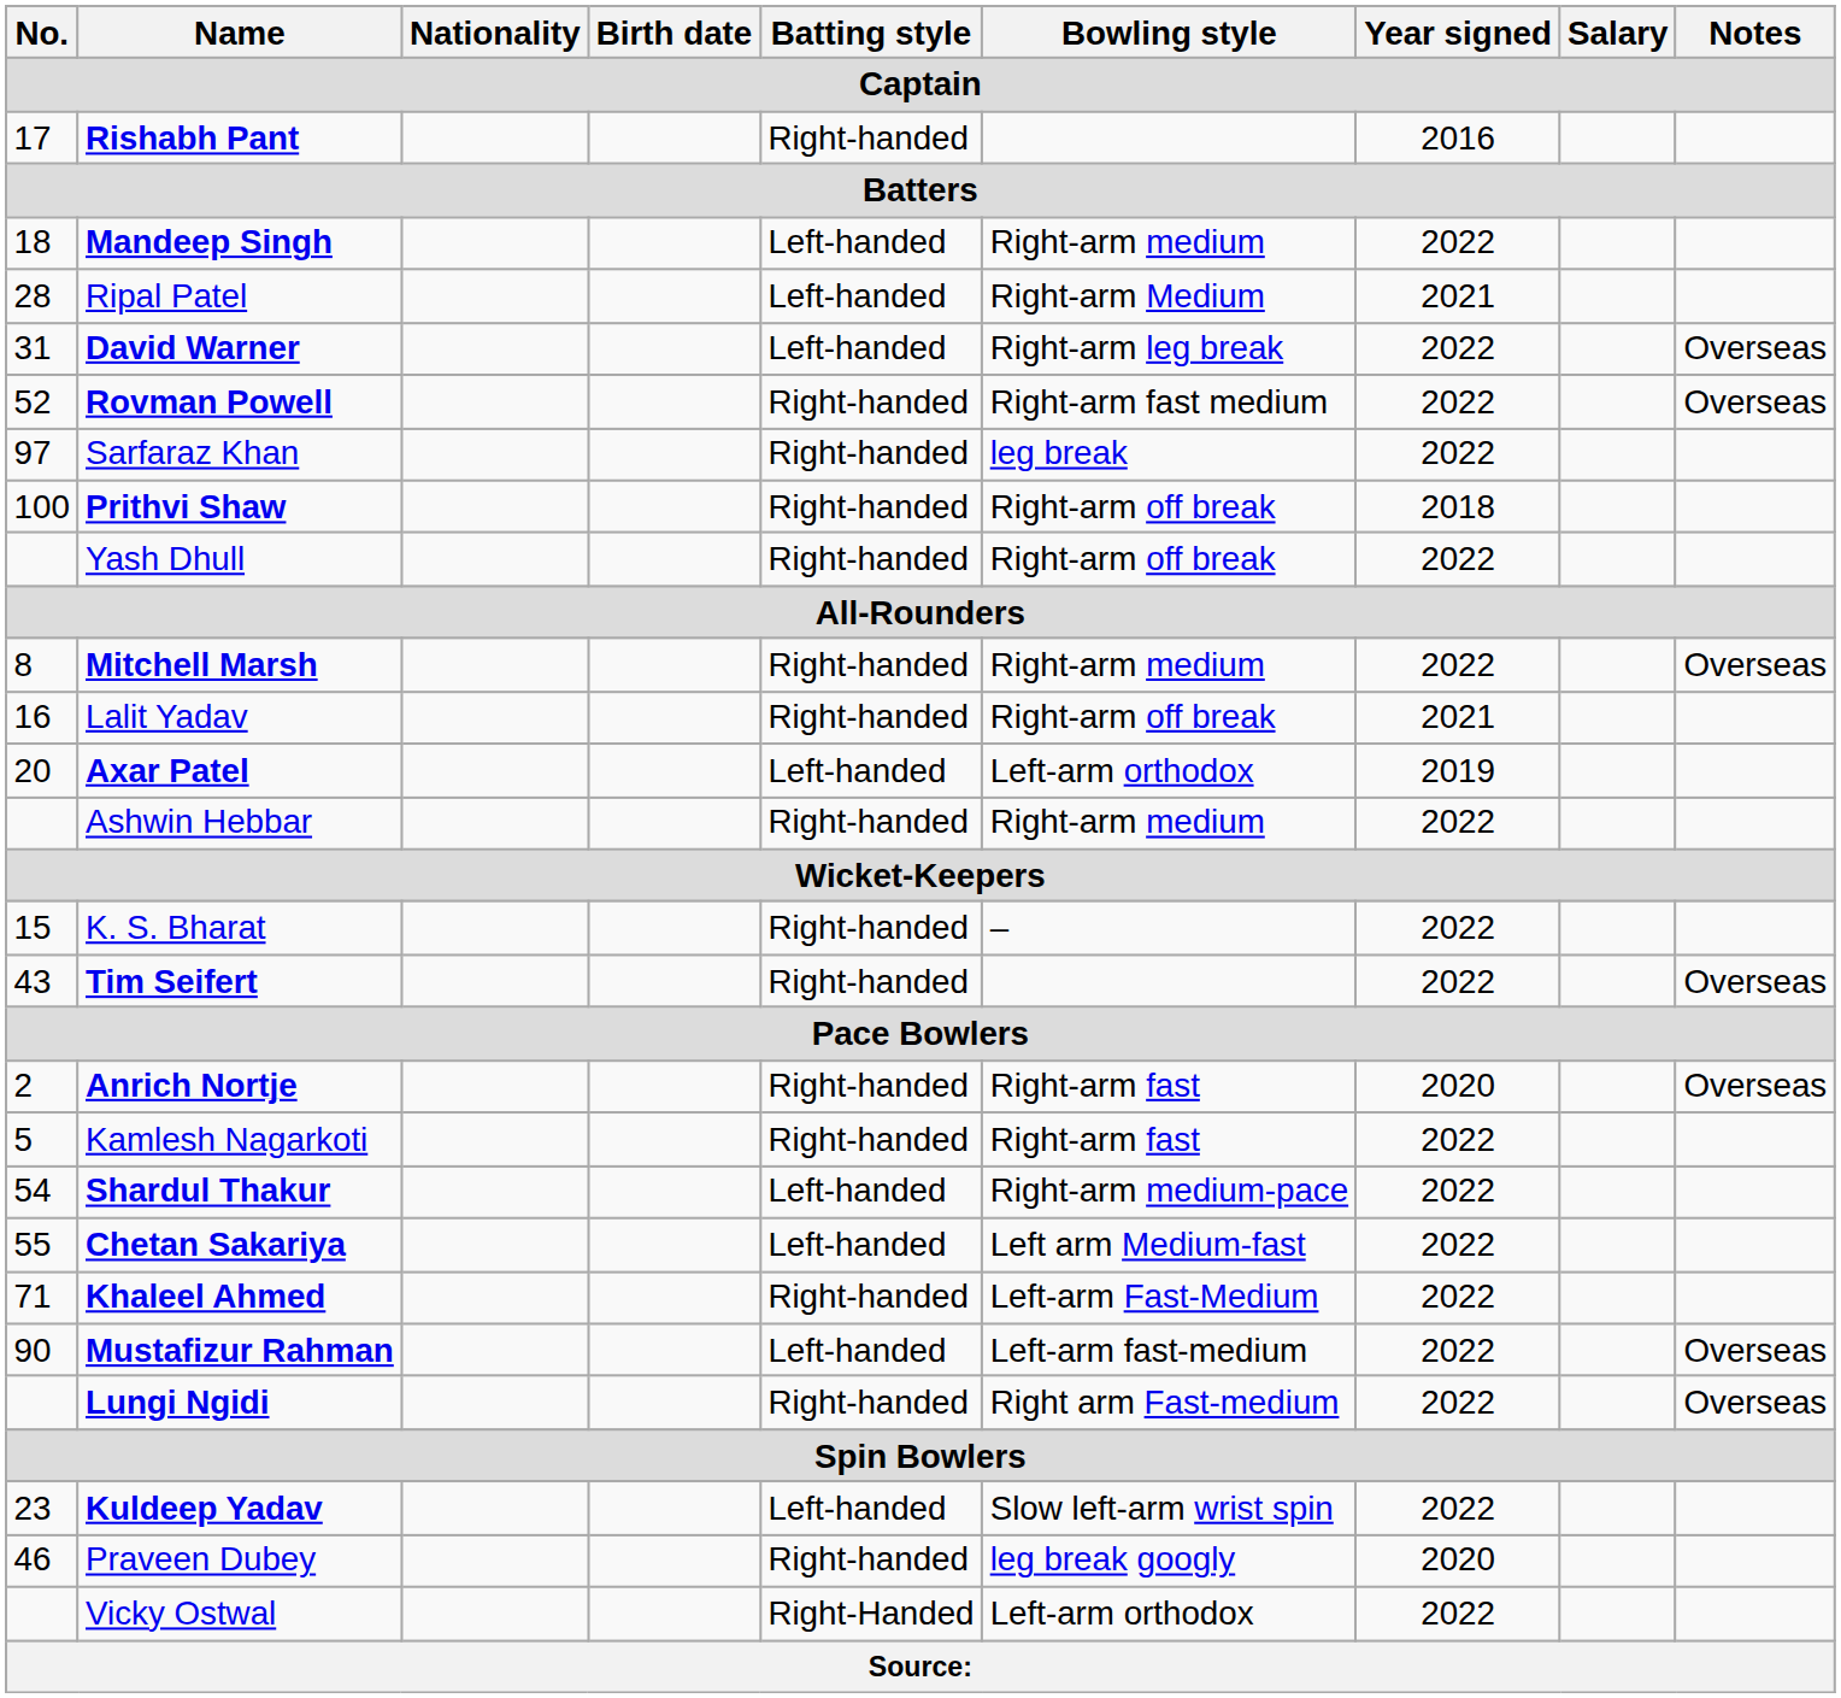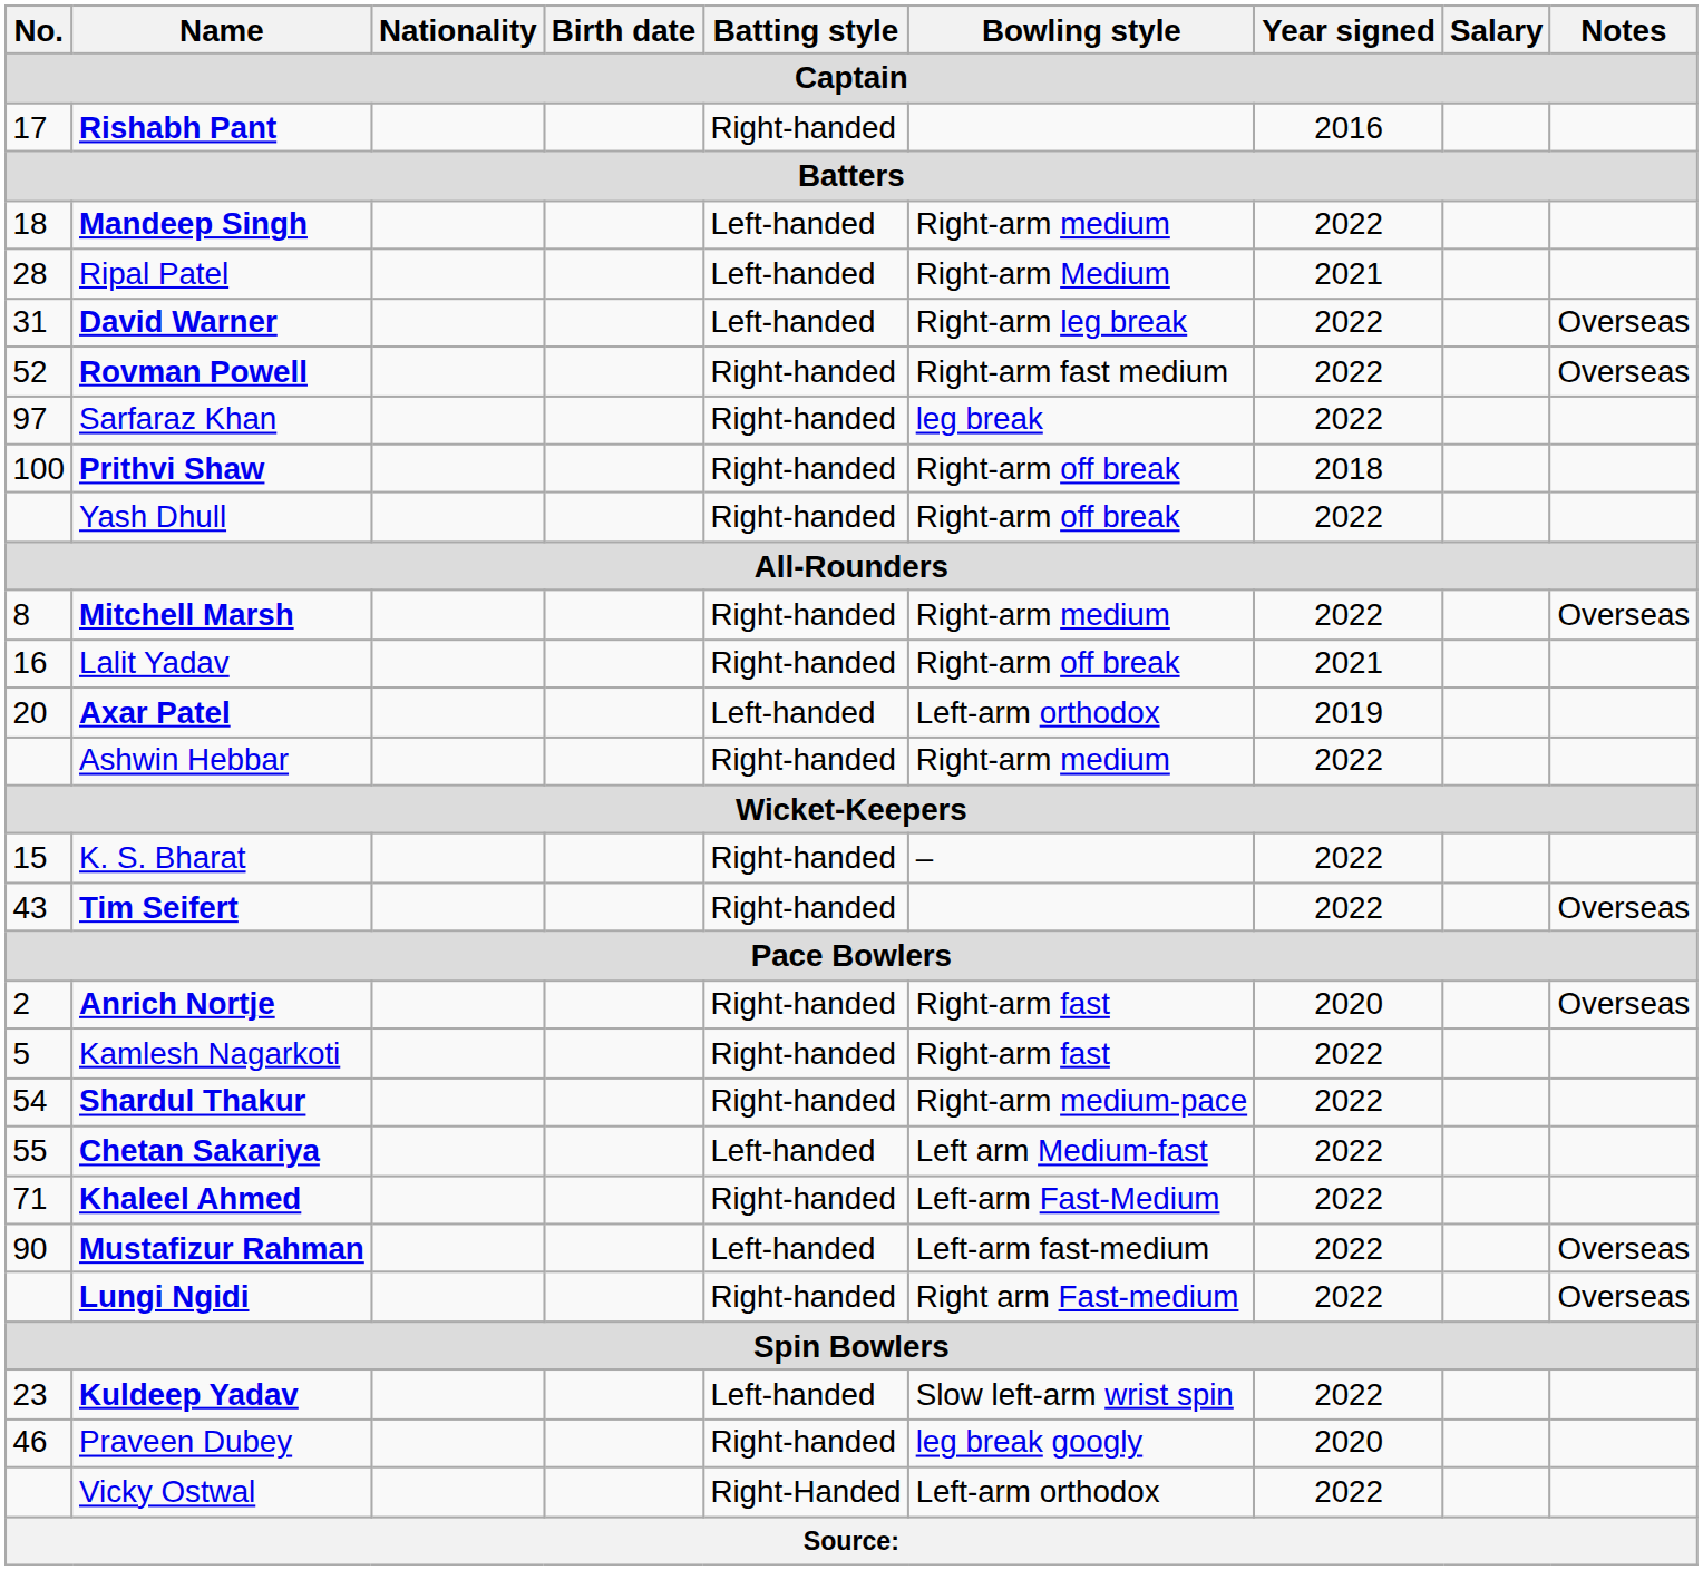Shardul Thakur | Batting style / Captain: Left-handed -> Right-handed
